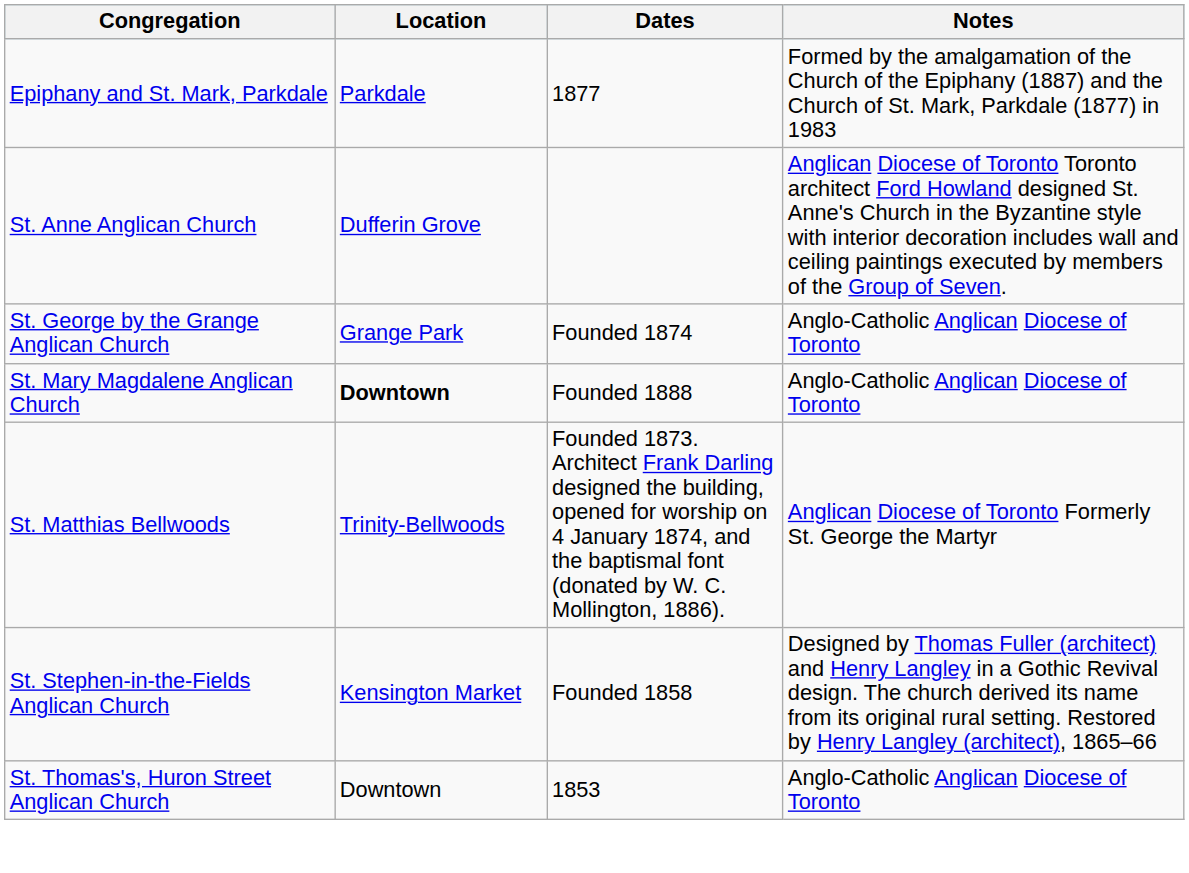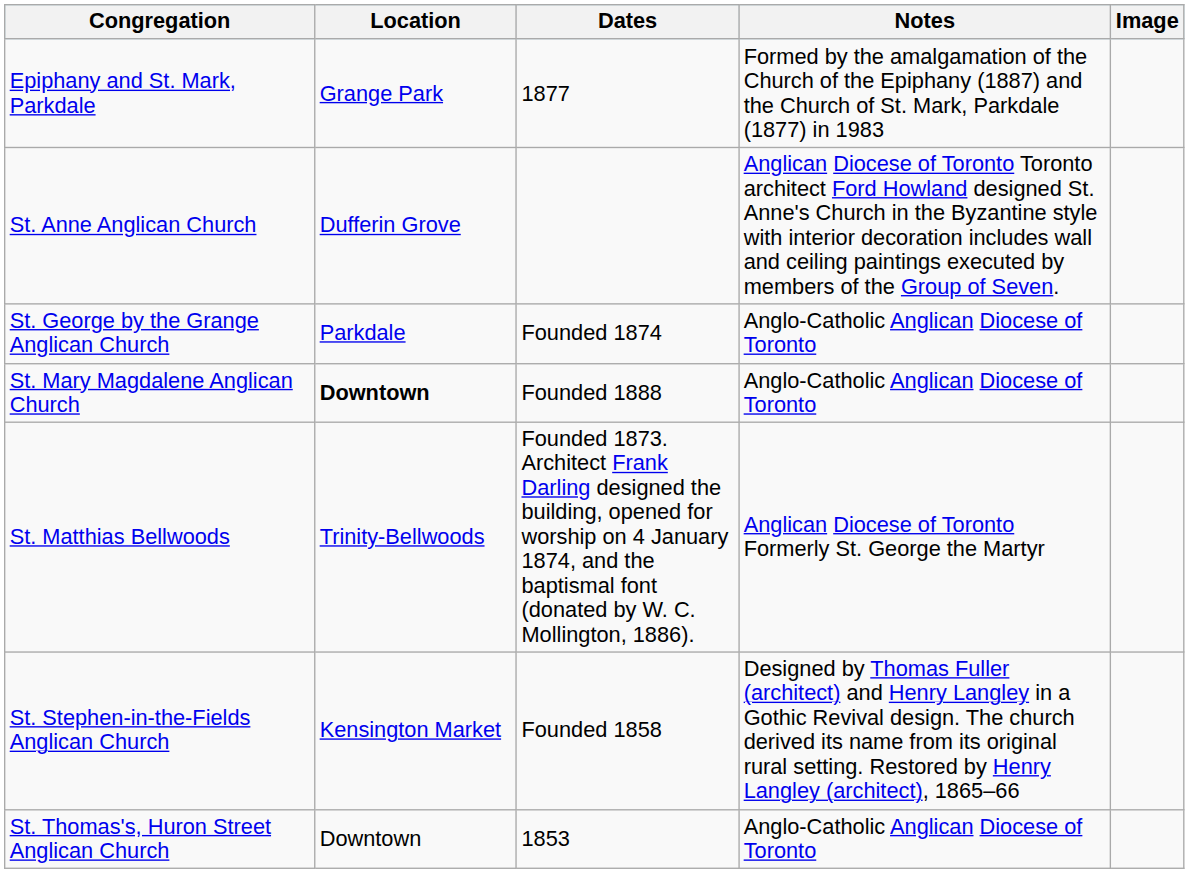+ column: Image
Epiphany and St. Mark, Parkdale | Location: Parkdale -> Grange Park
St. George by the Grange Anglican Church | Location: Grange Park -> Parkdale
